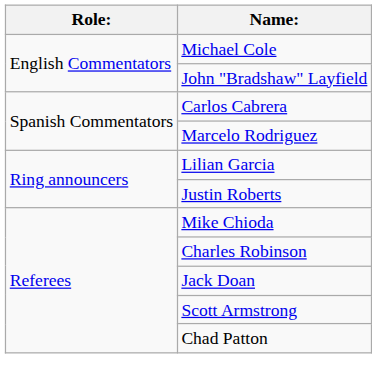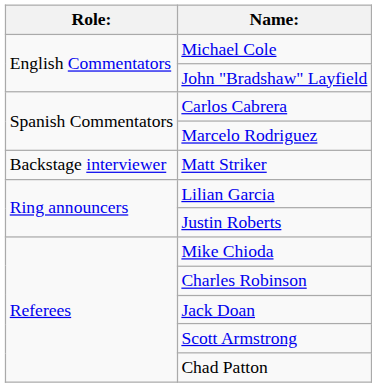+ row: Backstage interviewer | Matt Striker
